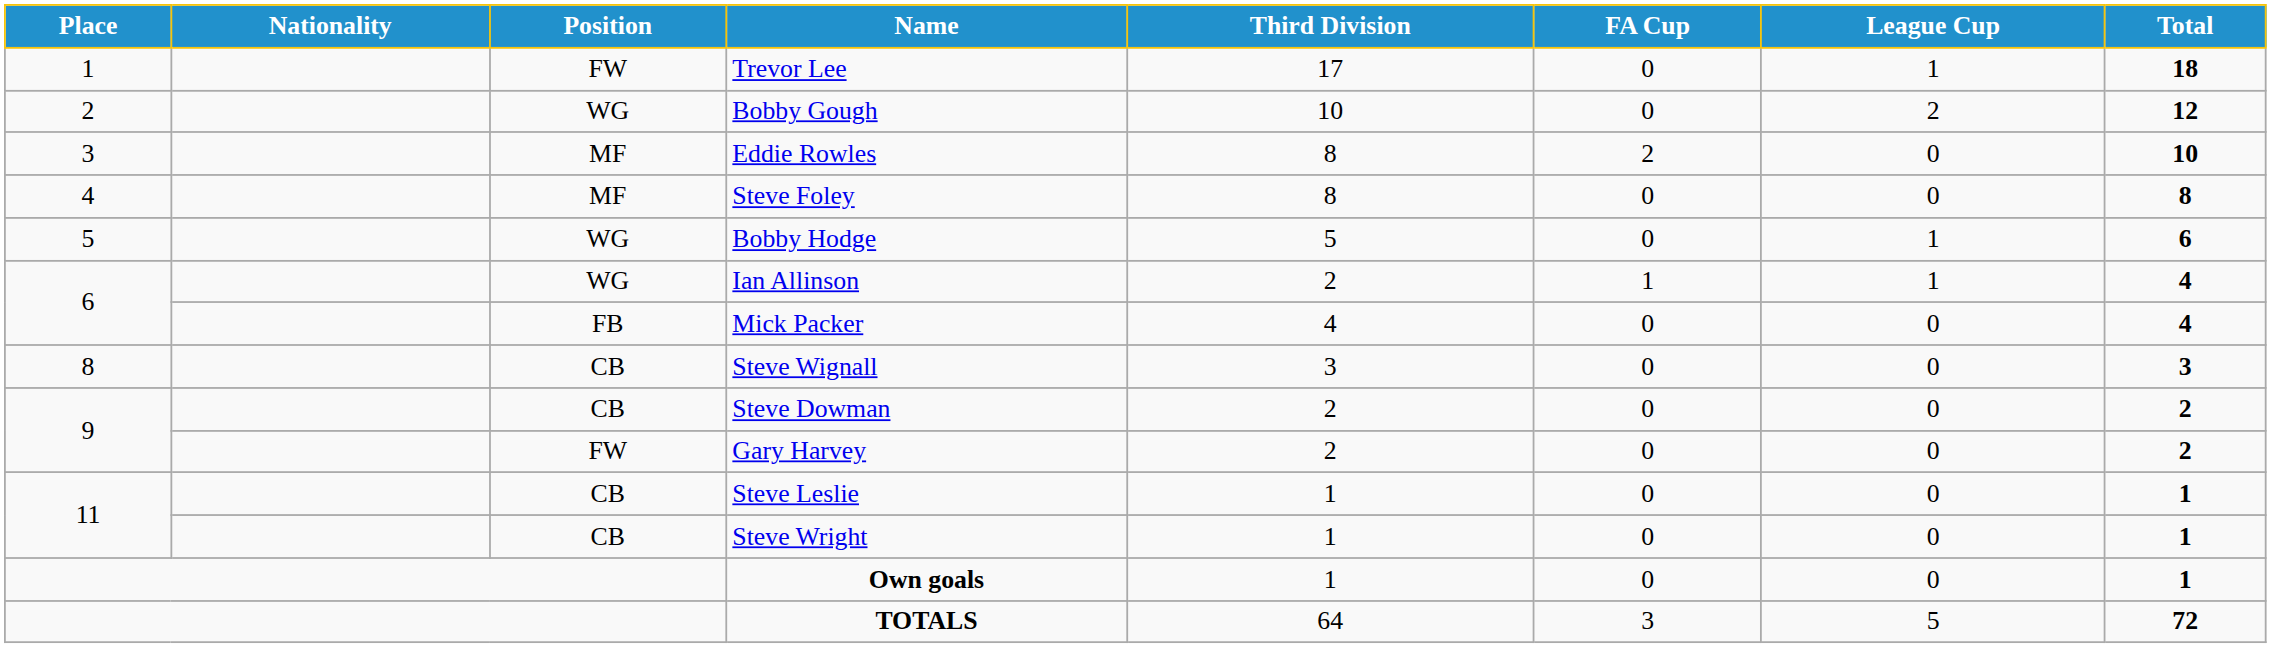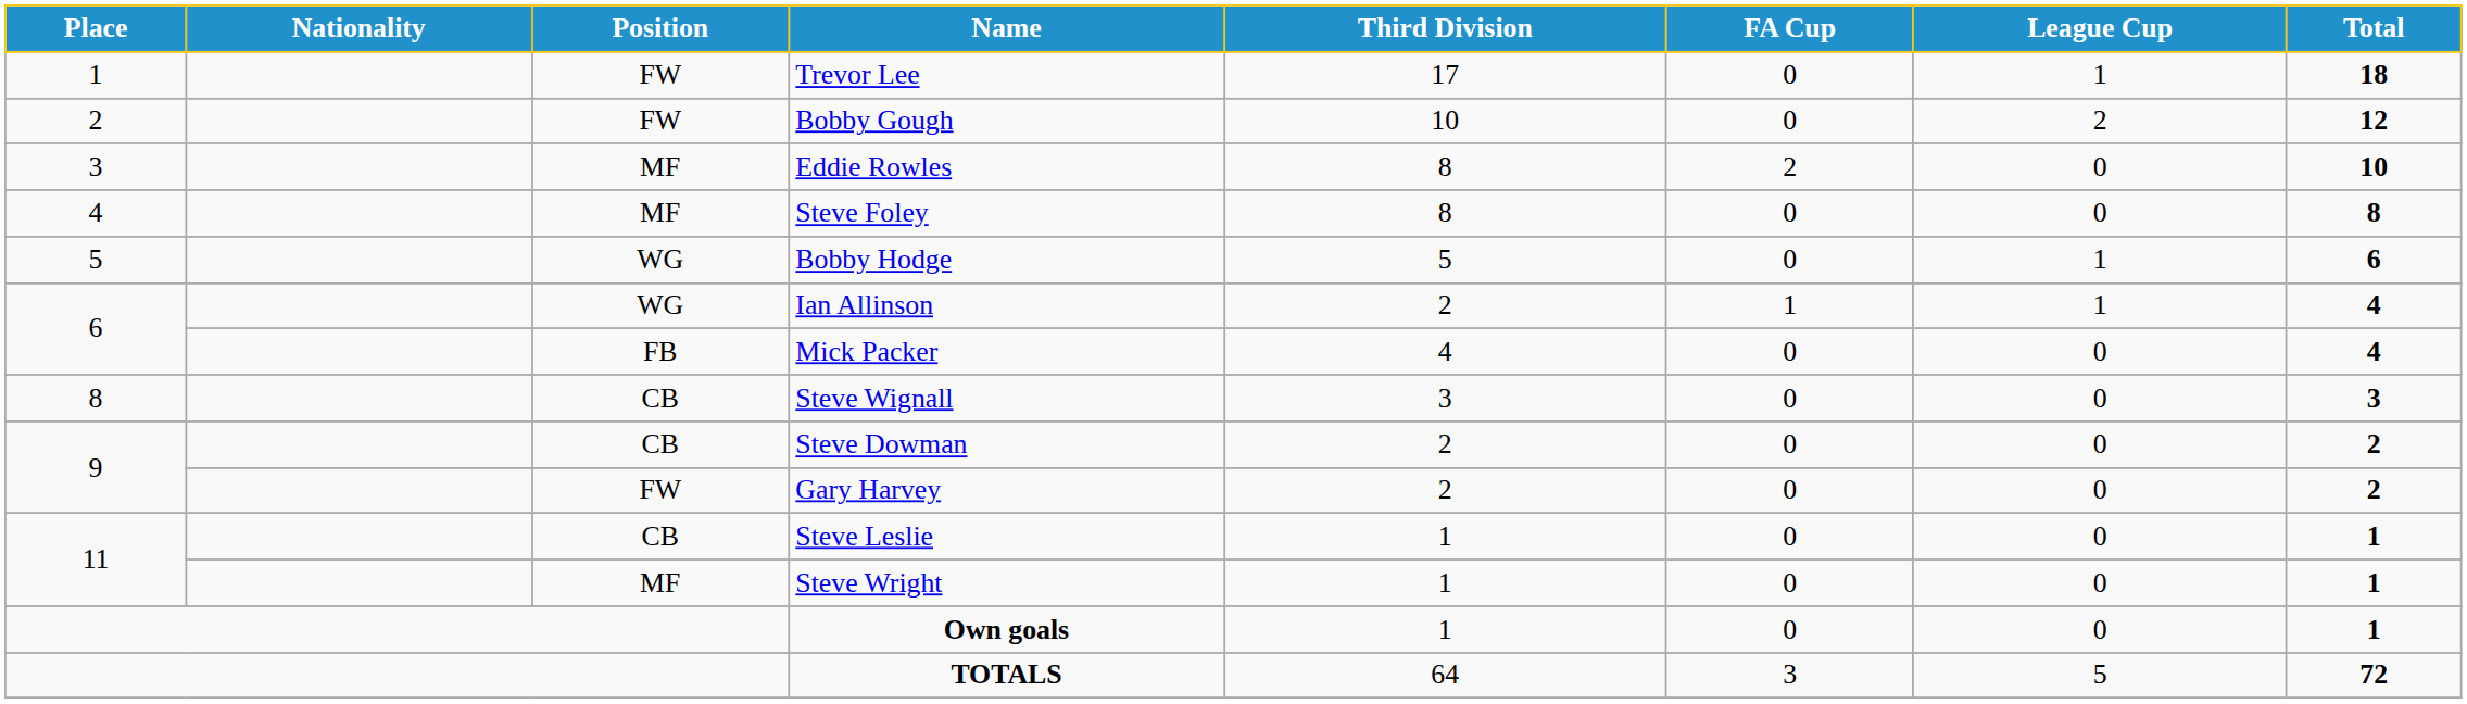Bobby Gough | Position: WG -> FW
Steve Wright | Position: CB -> MF
